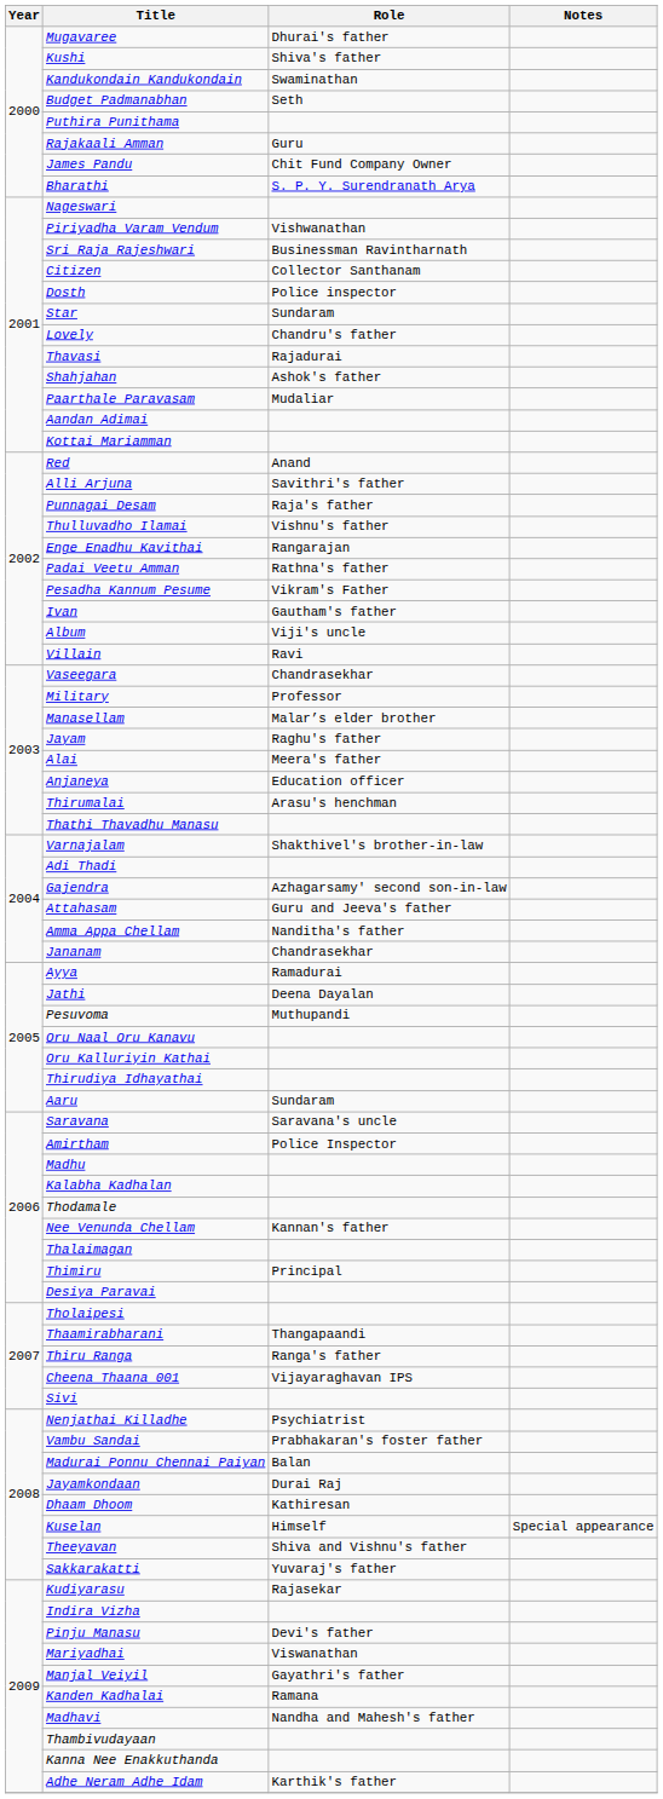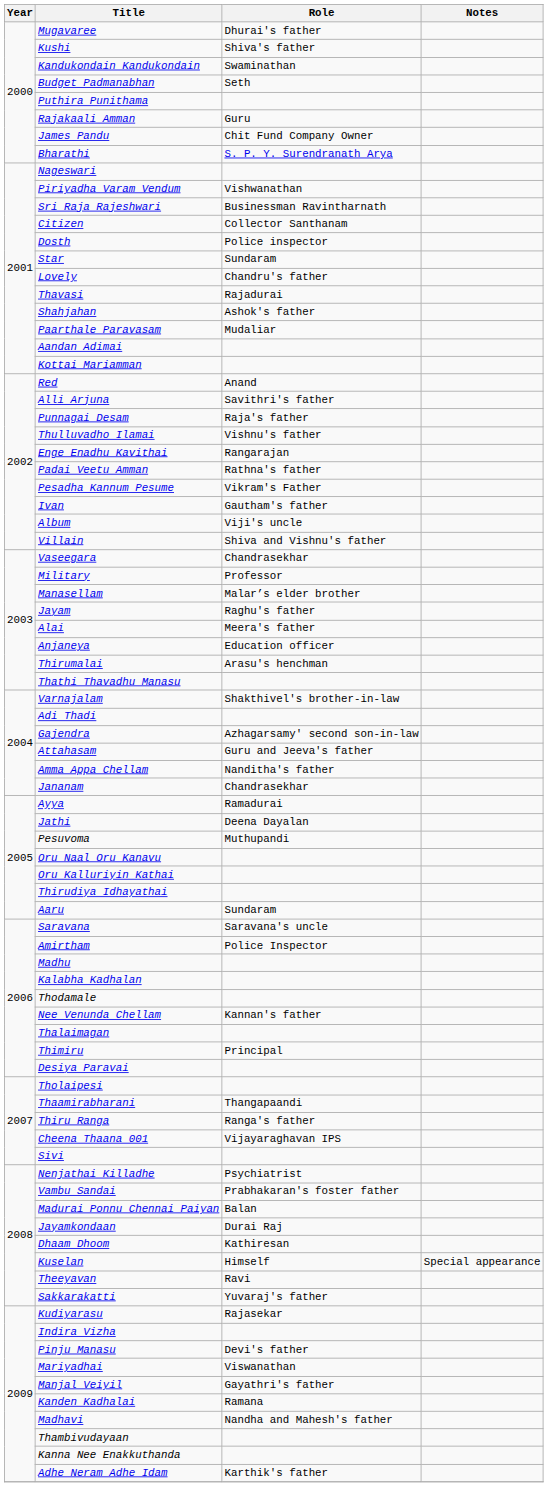Villain | Role: Ravi -> Shiva and Vishnu's father
Theeyavan | Role: Shiva and Vishnu's father -> Ravi
